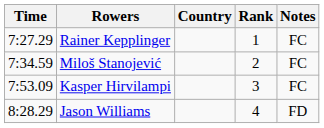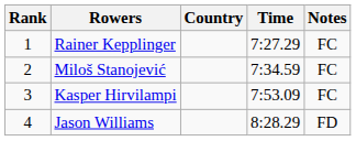columns swapped: Rank <-> Time
